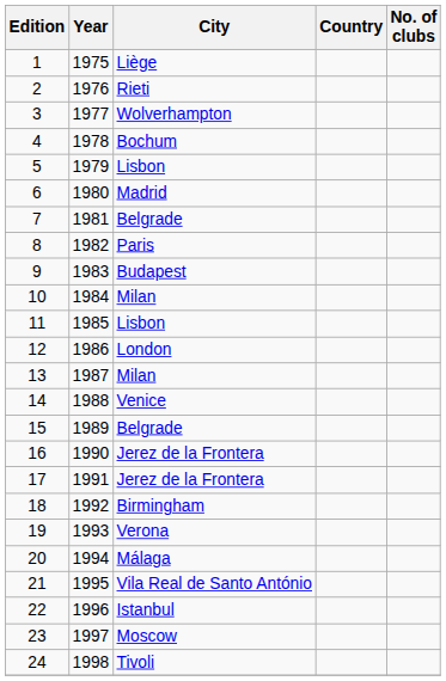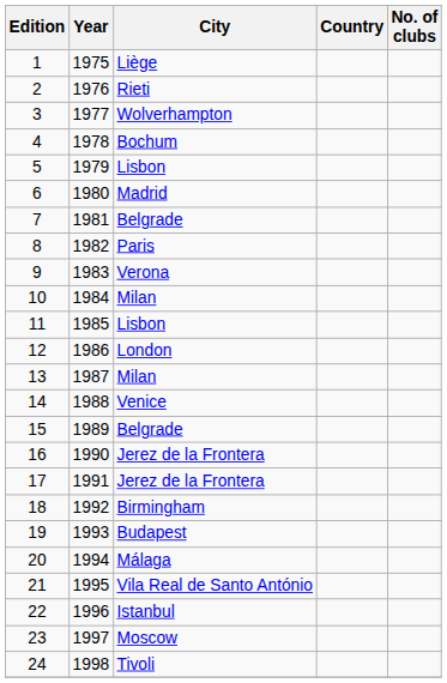9 | City: Budapest -> Verona
19 | City: Verona -> Budapest
